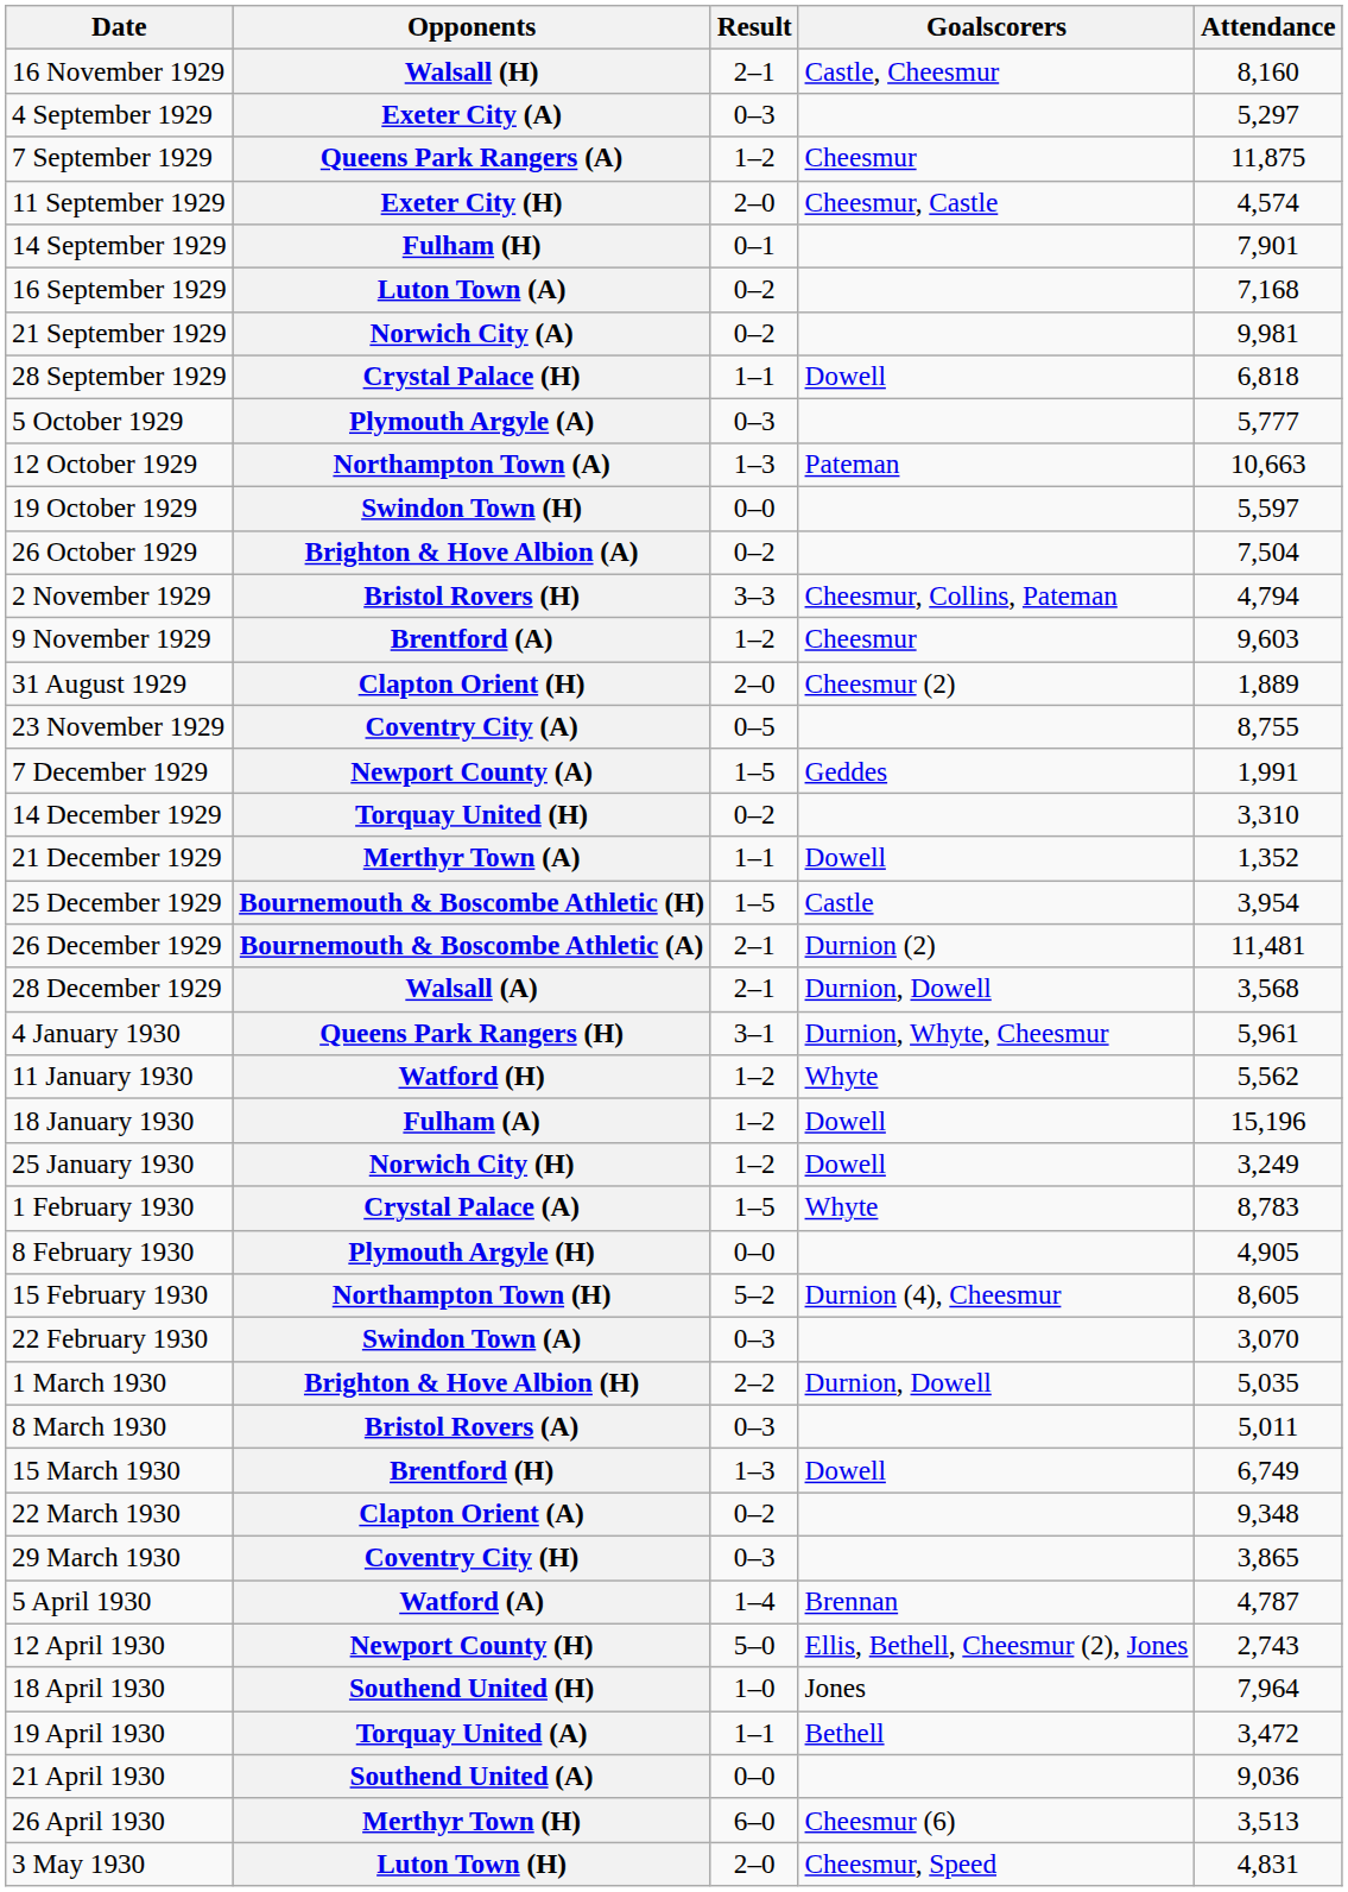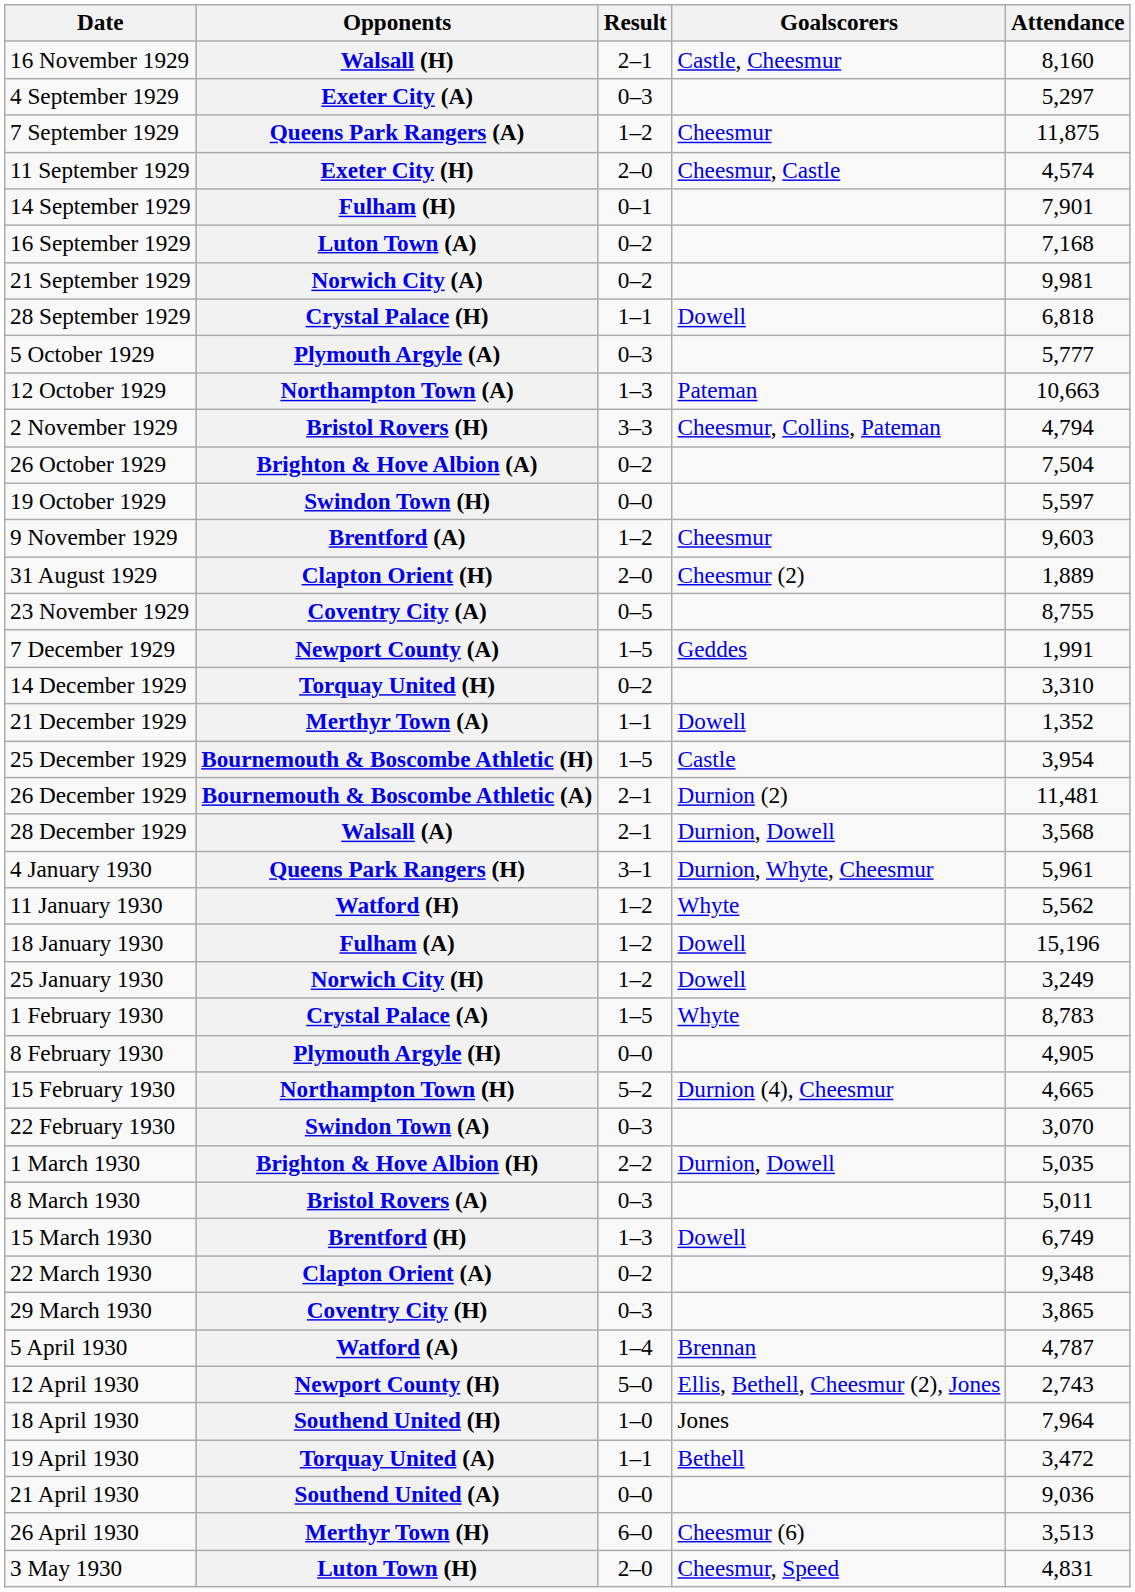rows swapped: Swindon Town (H) <-> Bristol Rovers (H)
Northampton Town (H) | Attendance: 8,605 -> 4,665
